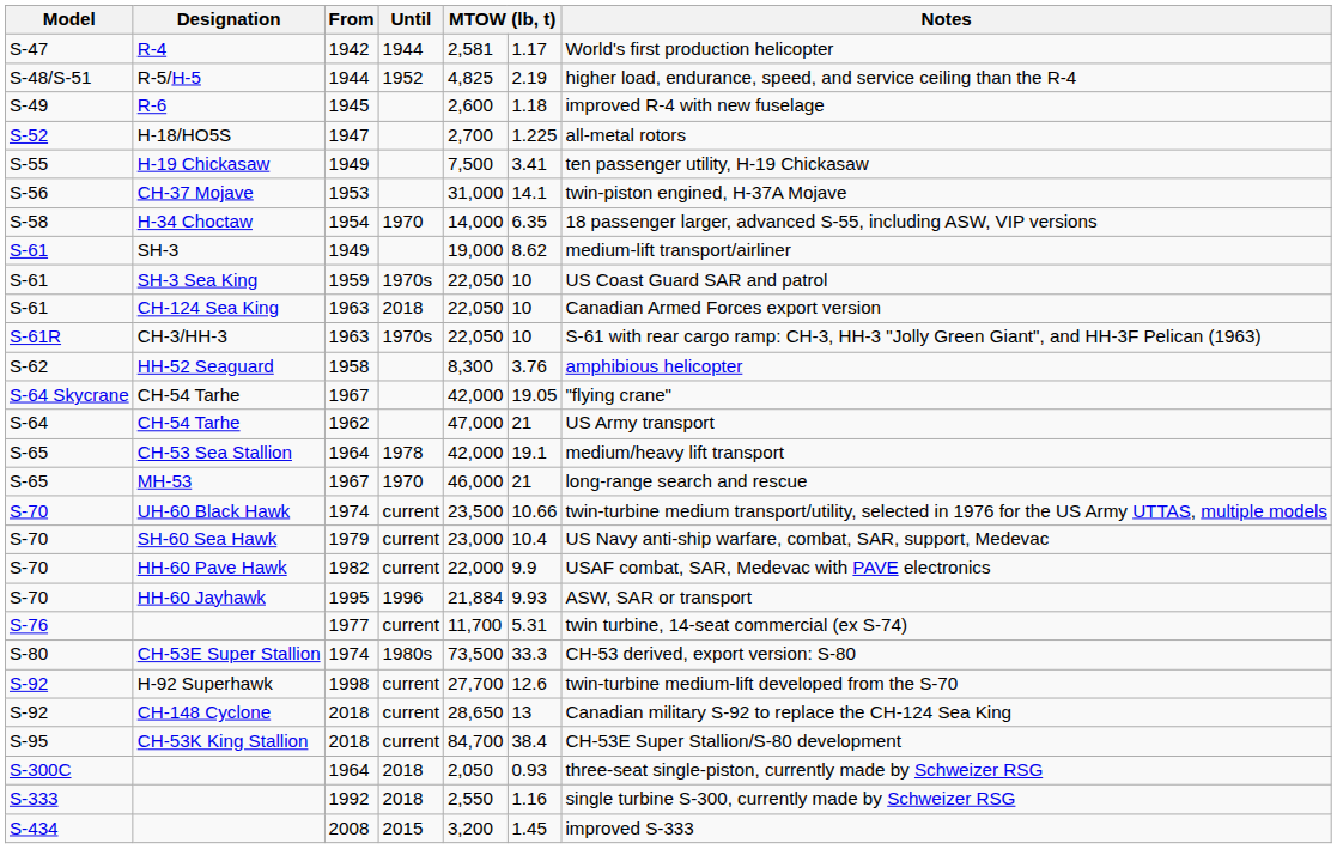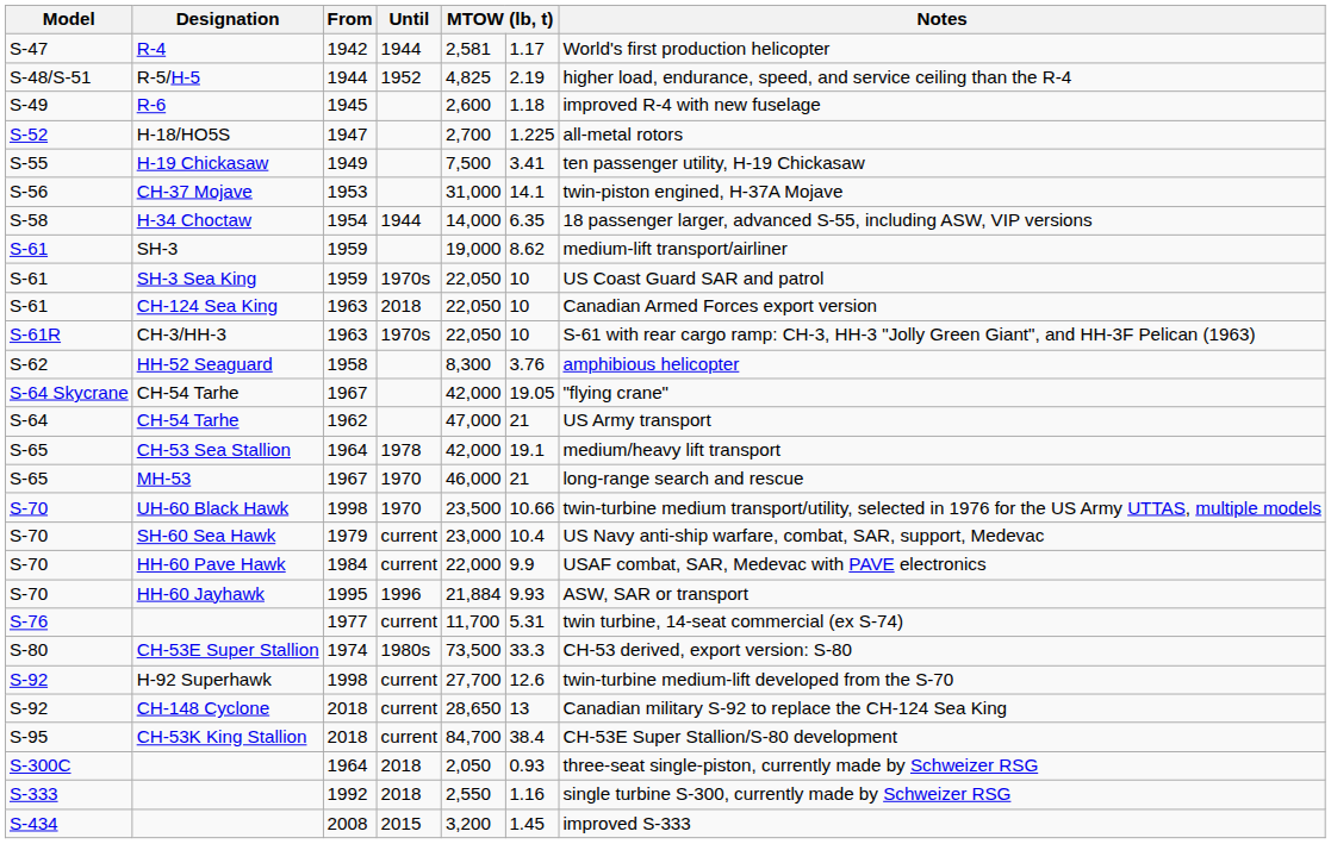H-34 Choctaw | Until: 1970 -> 1944
SH-3 | From: 1949 -> 1959
UH-60 Black Hawk | From: 1974 -> 1998
UH-60 Black Hawk | Until: current -> 1970
HH-60 Pave Hawk | From: 1982 -> 1984
